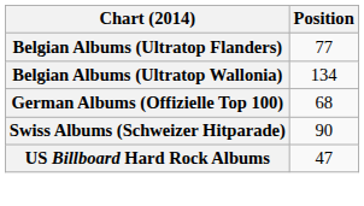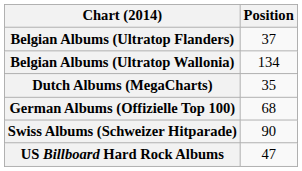Belgian Albums (Ultratop Flanders) | Position: 77 -> 37
+ row: Dutch Albums (MegaCharts) | 35
